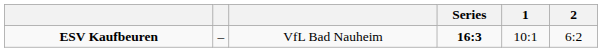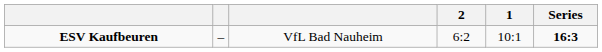columns swapped: Series <-> 2
